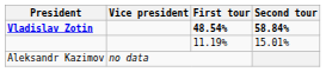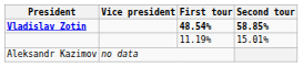Vladislav Zotin | Second tour: 58.84% -> 58.85%
